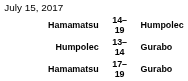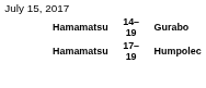14–19 | column 5: Humpolec -> Gurabo
- row: Humpolec | 13–14 | Gurabo
17–19 | column 5: Gurabo -> Humpolec
